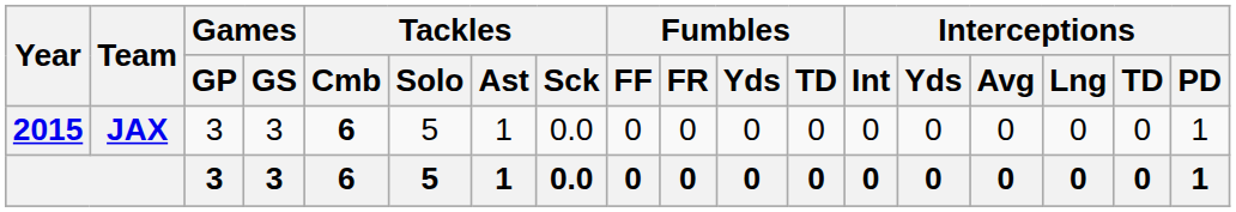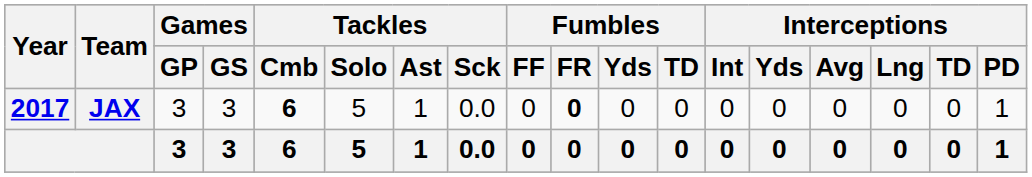JAX | Year: 2015 -> 2017
JAX | Fumbles / FR: normal -> bold
